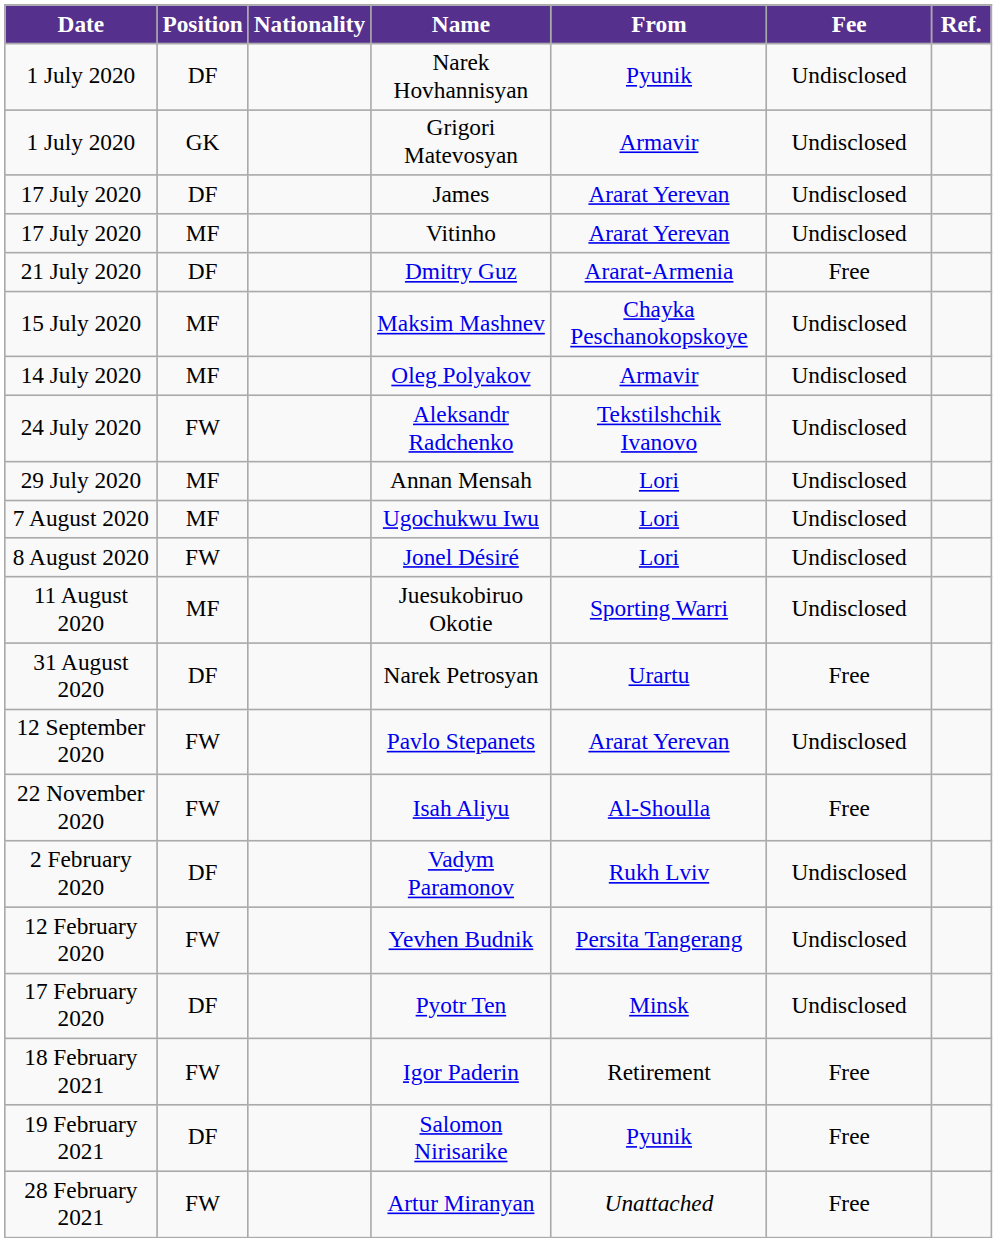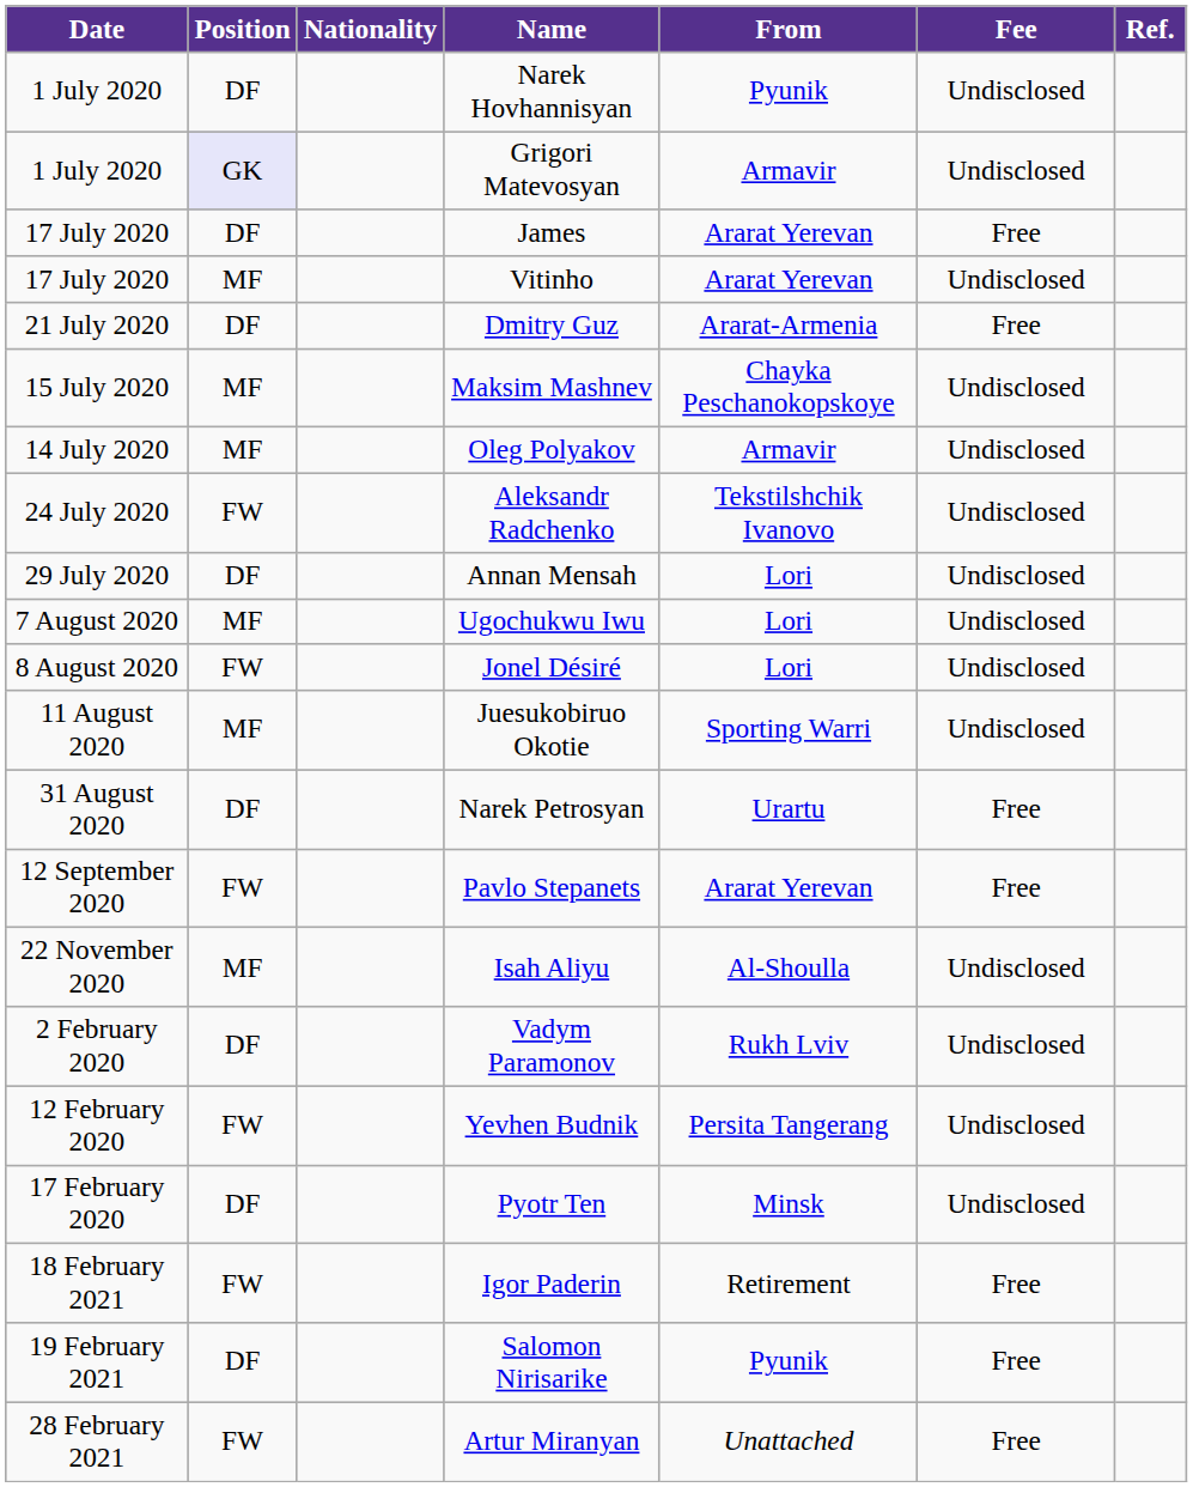Grigori Matevosyan | Position: no background -> lavender background
James | Fee: Undisclosed -> Free
Annan Mensah | Position: MF -> DF
Pavlo Stepanets | Fee: Undisclosed -> Free
Isah Aliyu | Position: FW -> MF
Isah Aliyu | Fee: Free -> Undisclosed
